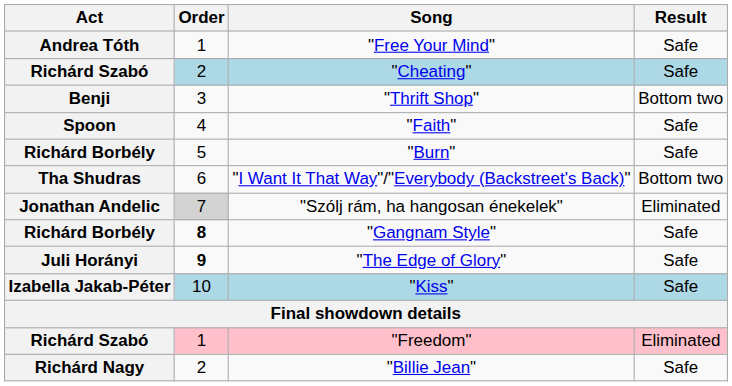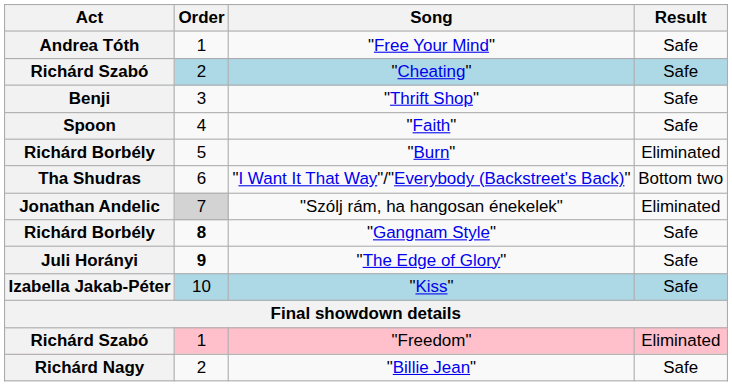"Thrift Shop" | Result: Bottom two -> Safe
"Burn" | Result: Safe -> Eliminated
